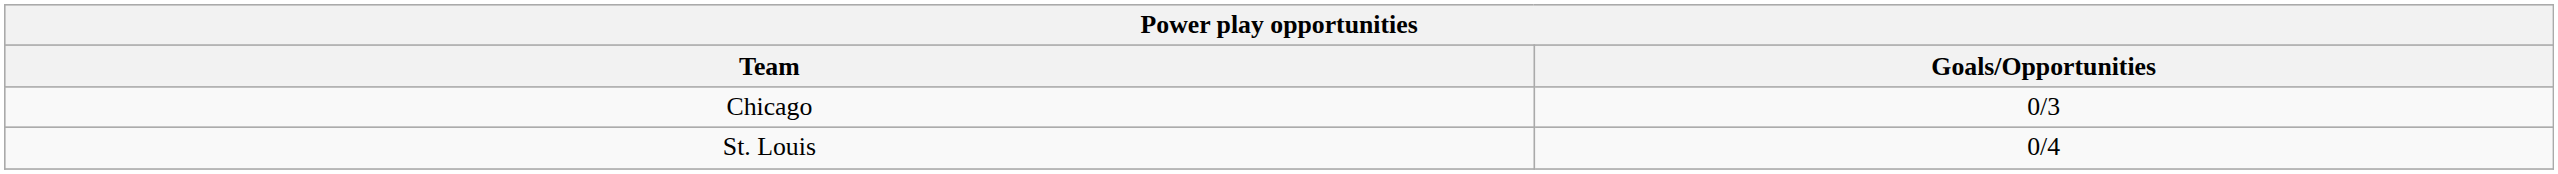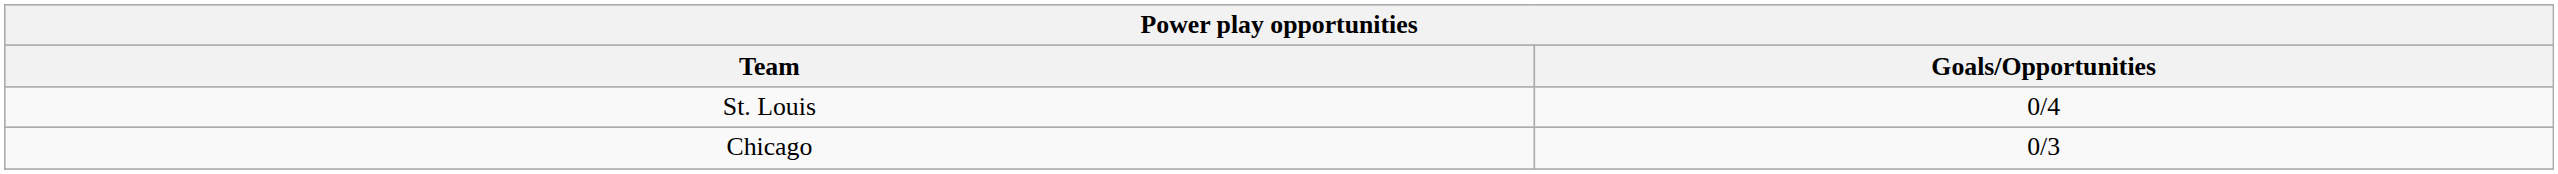rows swapped: Chicago <-> St. Louis
